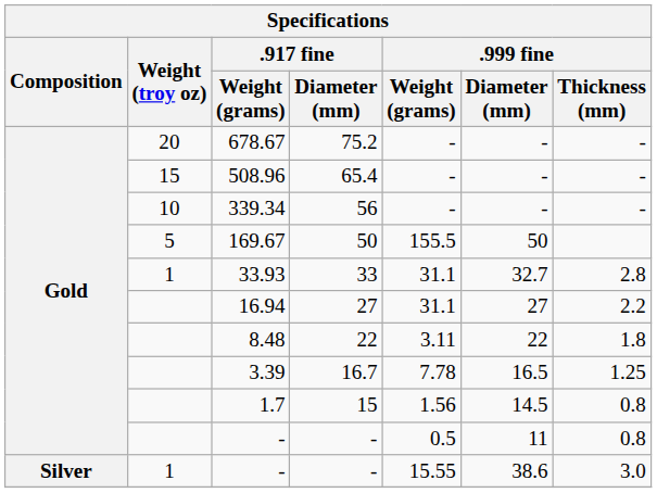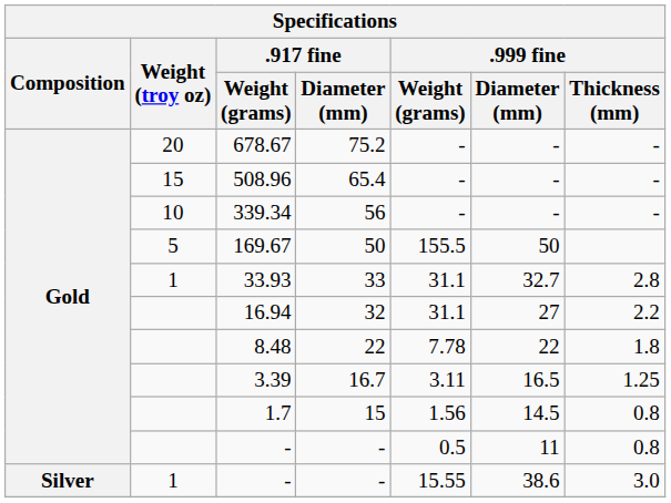16.94 | .917 fine / Diameter (mm): 27 -> 32
8.48 | .999 fine / Weight (grams): 3.11 -> 7.78
3.39 | .999 fine / Weight (grams): 7.78 -> 3.11
